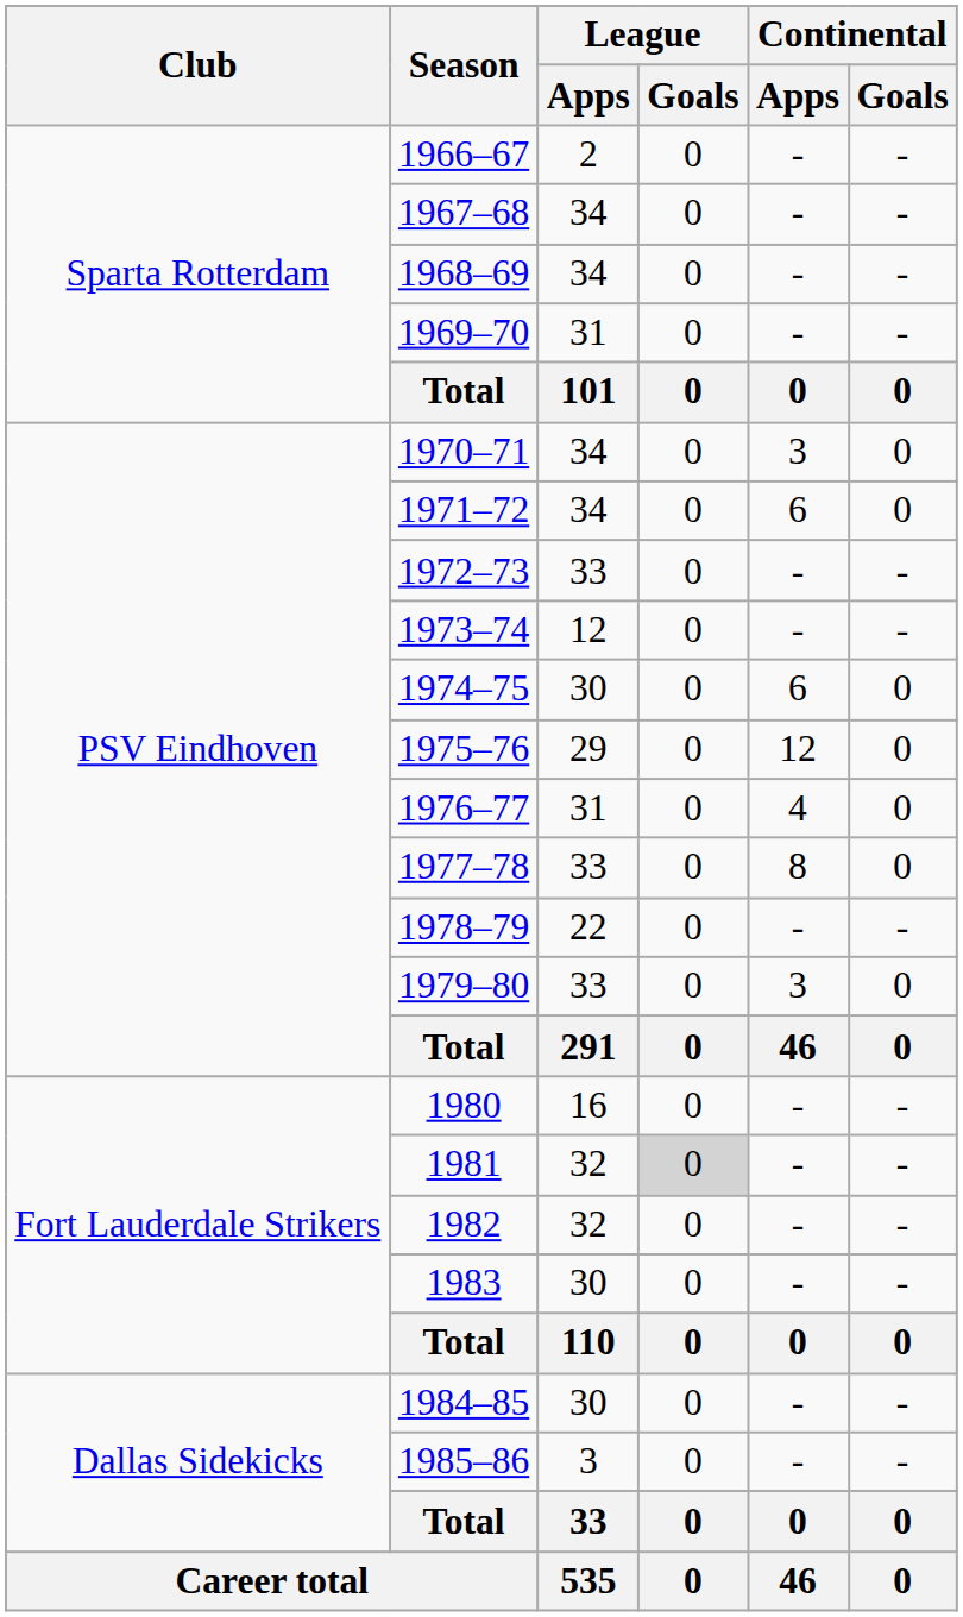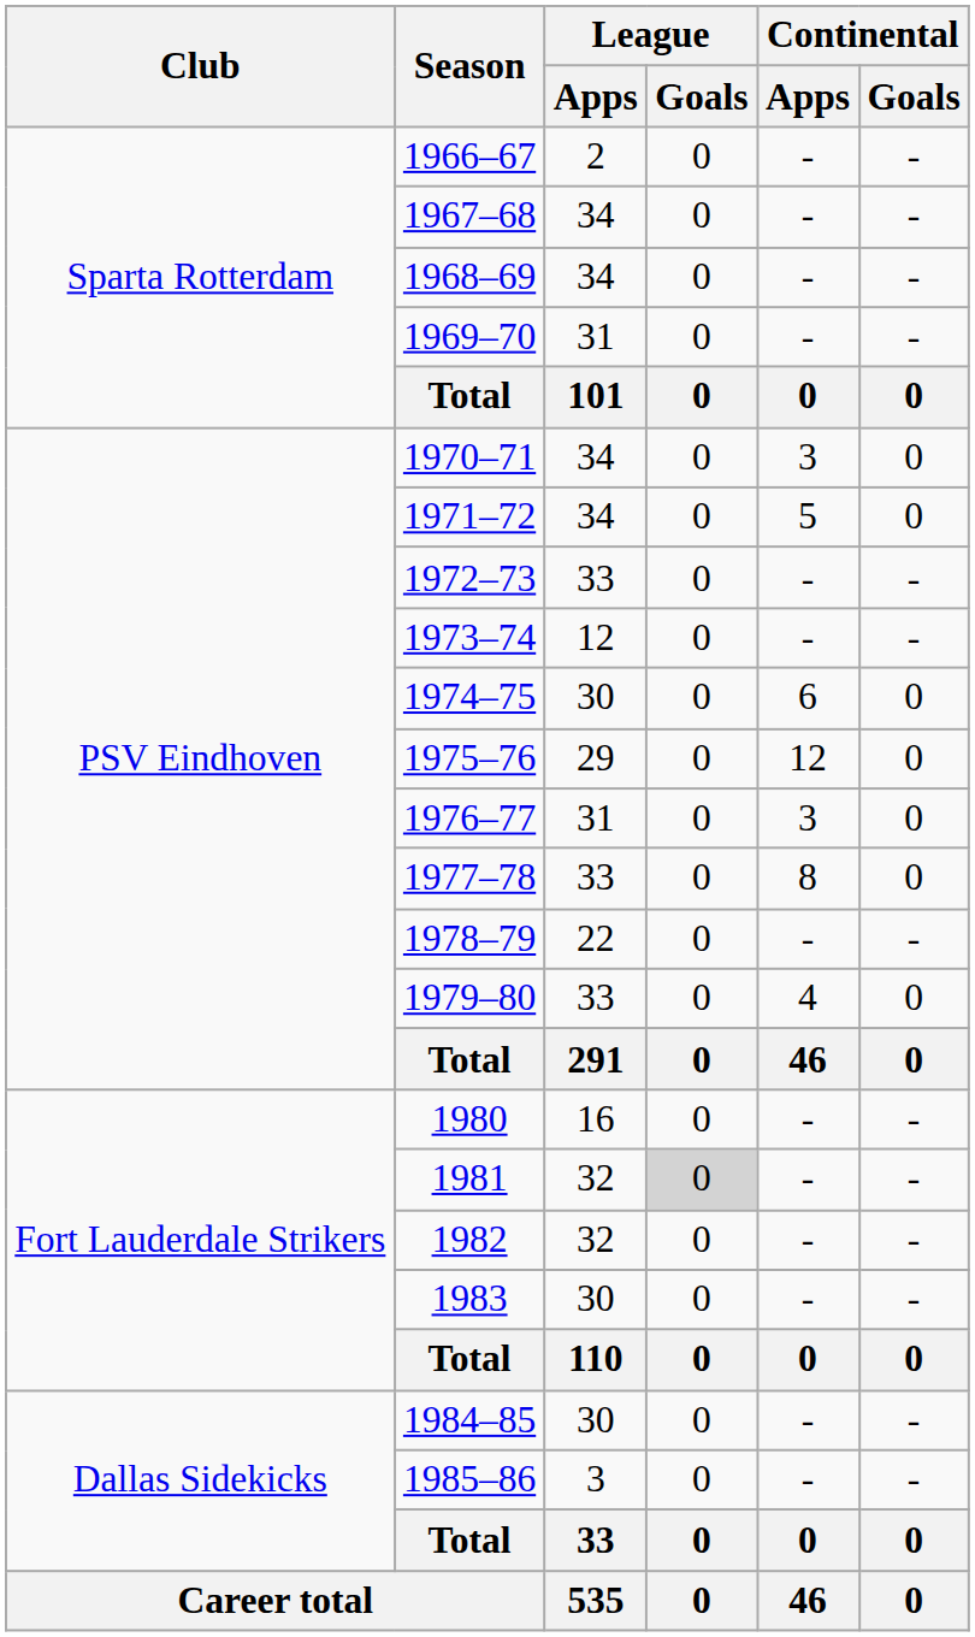1971–72 | Continental / Apps: 6 -> 5
1976–77 | Continental / Apps: 4 -> 3
1979–80 | Continental / Apps: 3 -> 4
